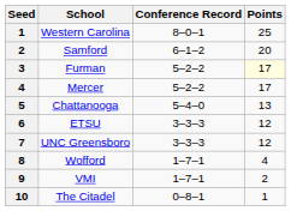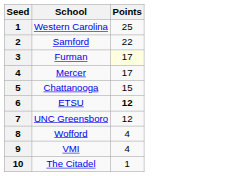- column: Conference Record | 8–0–1 | 6–1–2 | 5–2–2 | 5–2–2 | 5–4–0 | 3–3–3 | 3–3–3 | 1–7–1 | 1–7–1 | 0–8–1
Samford | Points: 20 -> 22
Chattanooga | Points: 13 -> 15
ETSU | Points: normal -> bold
VMI | Points: 2 -> 4
